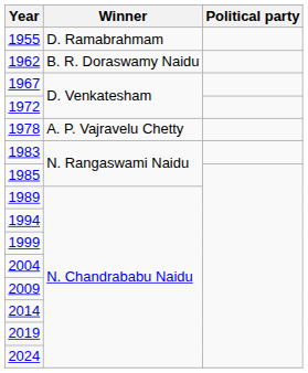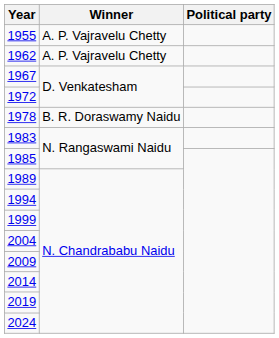1955 | Winner: D. Ramabrahmam -> A. P. Vajravelu Chetty
1962 | Winner: B. R. Doraswamy Naidu -> A. P. Vajravelu Chetty
1978 | Winner: A. P. Vajravelu Chetty -> B. R. Doraswamy Naidu
